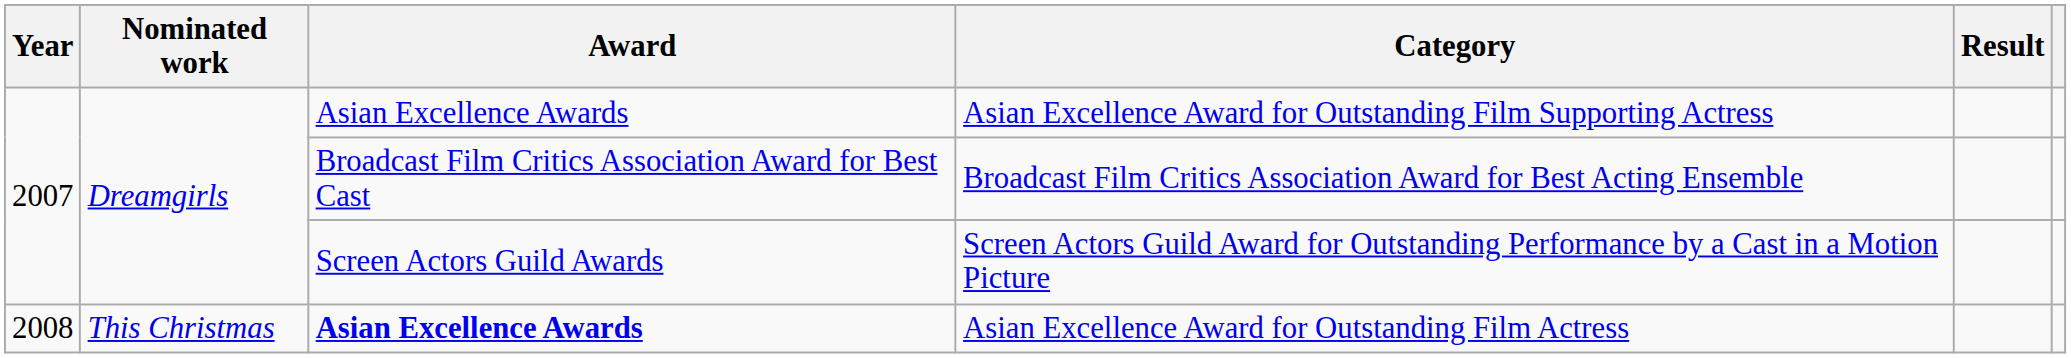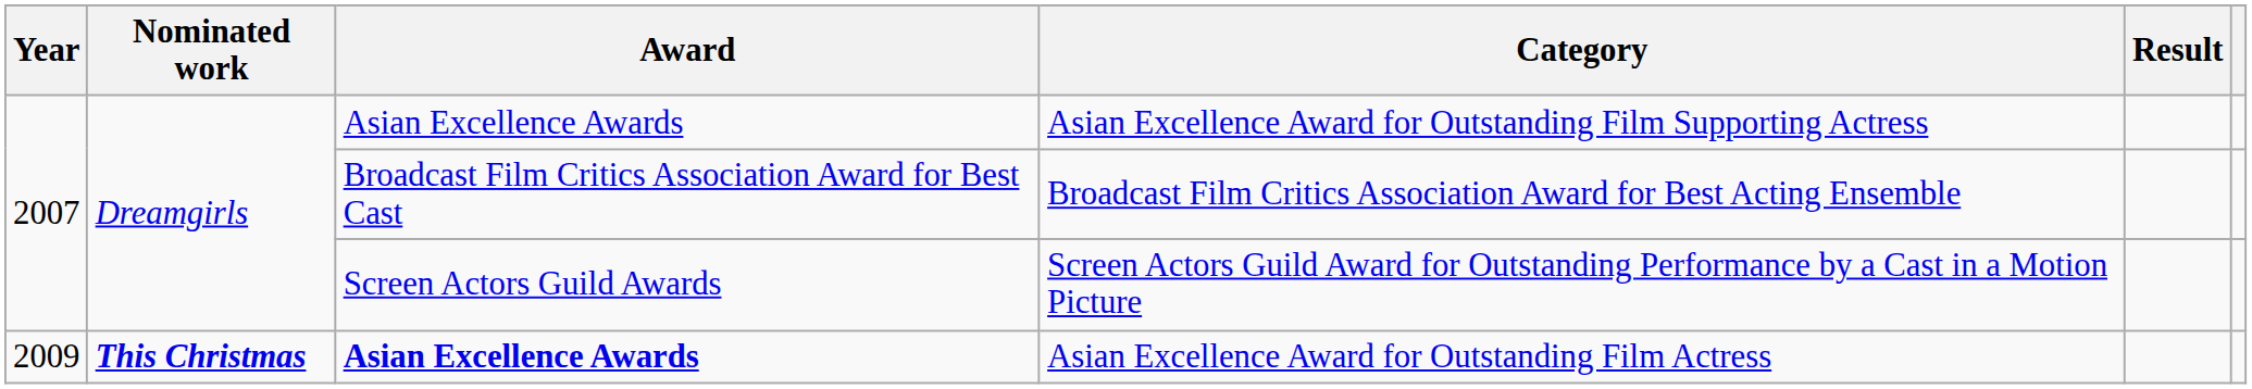Asian Excellence Award for Outstanding Film Actress | Year: 2008 -> 2009
Asian Excellence Award for Outstanding Film Actress | Nominated work: normal -> bold
